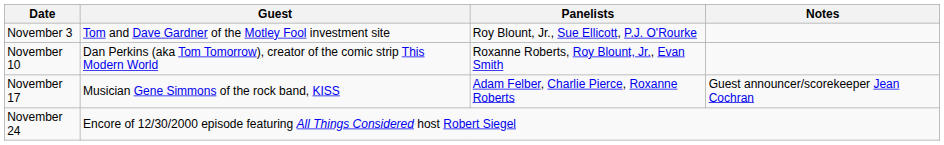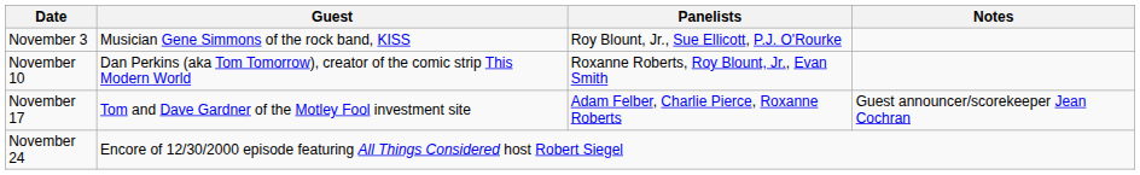November 3 | Guest: Tom and Dave Gardner of the Motley Fool investment site -> Musician Gene Simmons of the rock band, KISS
November 17 | Guest: Musician Gene Simmons of the rock band, KISS -> Tom and Dave Gardner of the Motley Fool investment site
